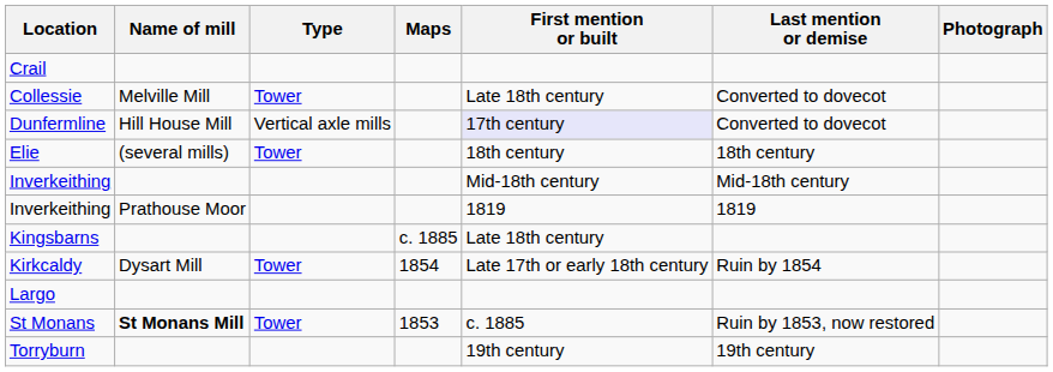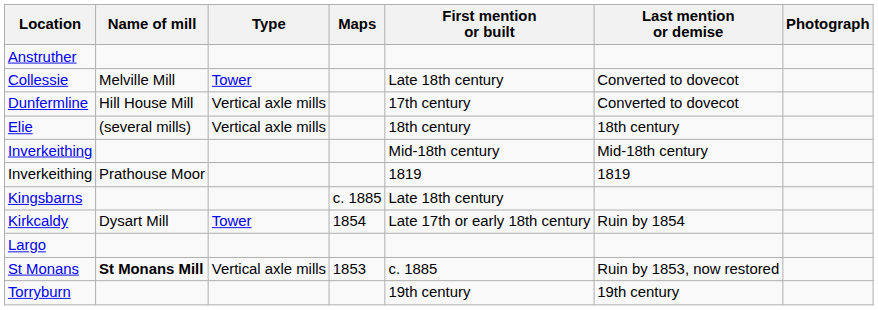+ row: Anstruther
- row: Crail
Dunfermline | First mention or built: lavender background -> no background
Elie | Type: Tower -> Vertical axle mills
St Monans | Type: Tower -> Vertical axle mills
